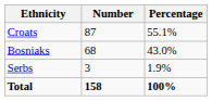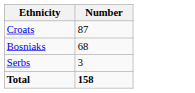- column: Percentage | 55.1% | 43.0% | 1.9% | 100%
